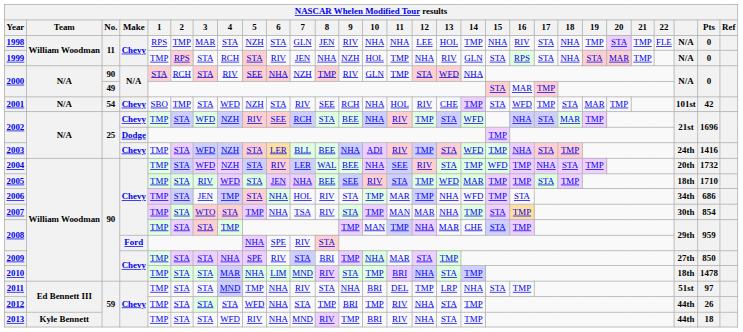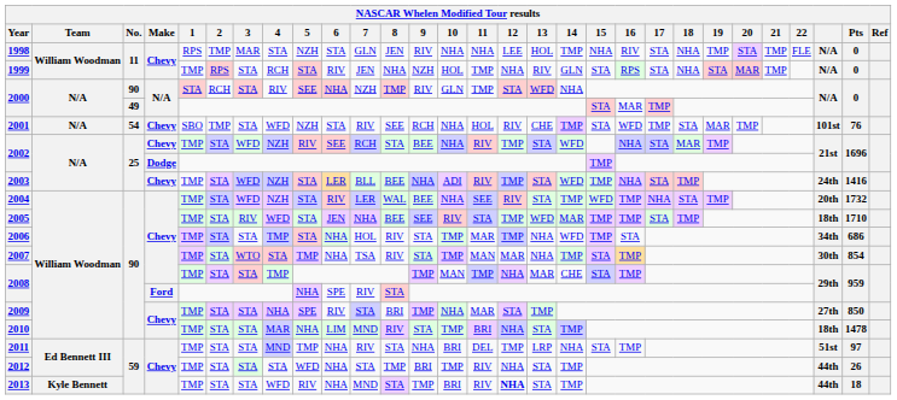2001 | Pts: 42 -> 76
2006 | 3: JEN -> STA
2013 | 8: RIV -> STA
2013 | 12: normal -> bold
